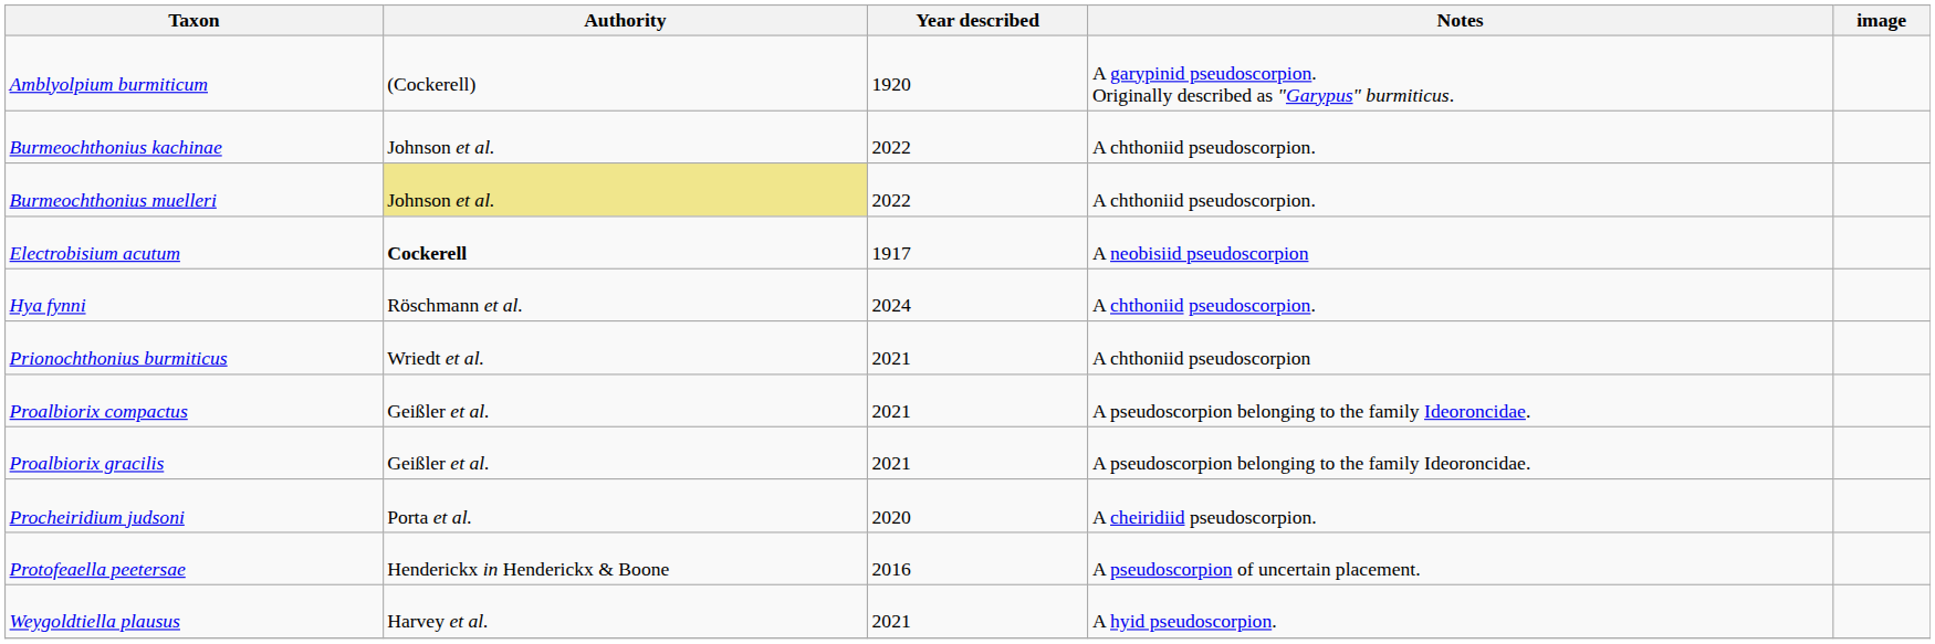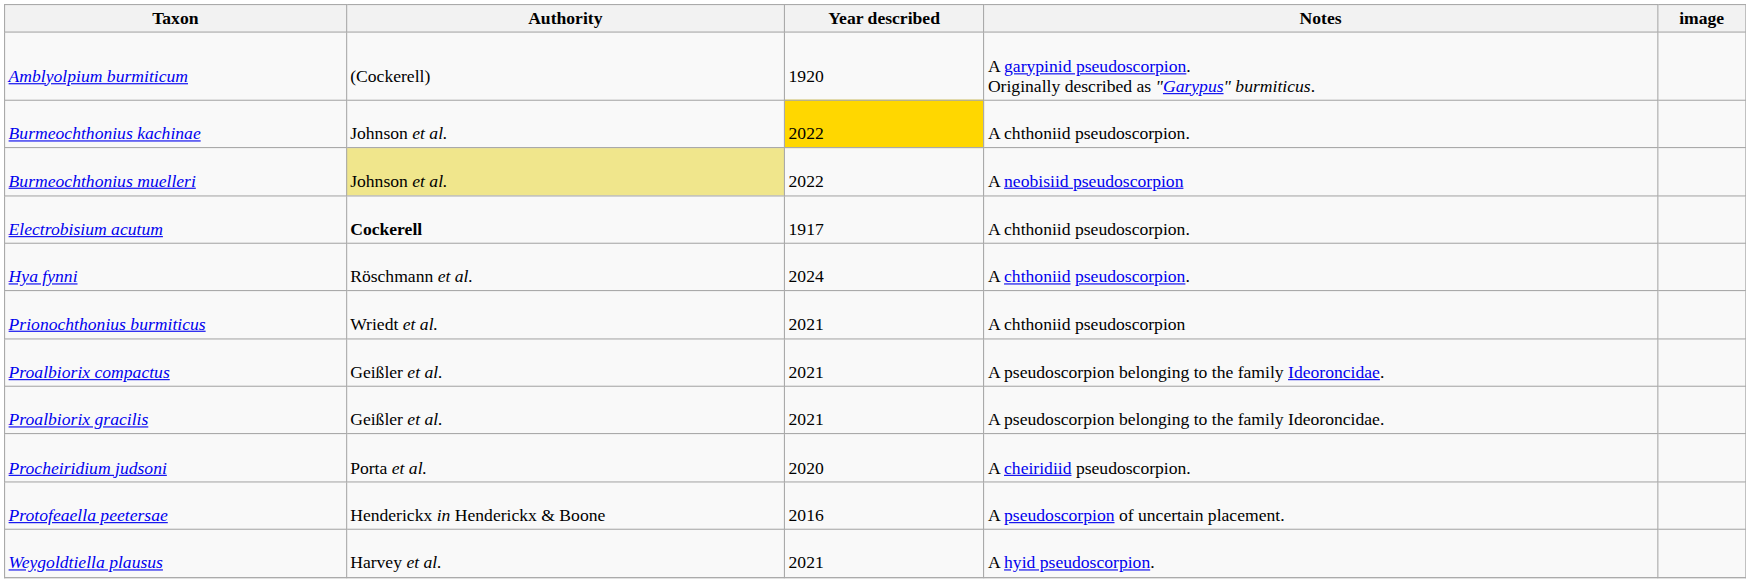Burmeochthonius kachinae | Year described: no background -> gold background
Burmeochthonius muelleri | Notes: A chthoniid pseudoscorpion. -> A neobisiid pseudoscorpion
Electrobisium acutum | Notes: A neobisiid pseudoscorpion -> A chthoniid pseudoscorpion.
